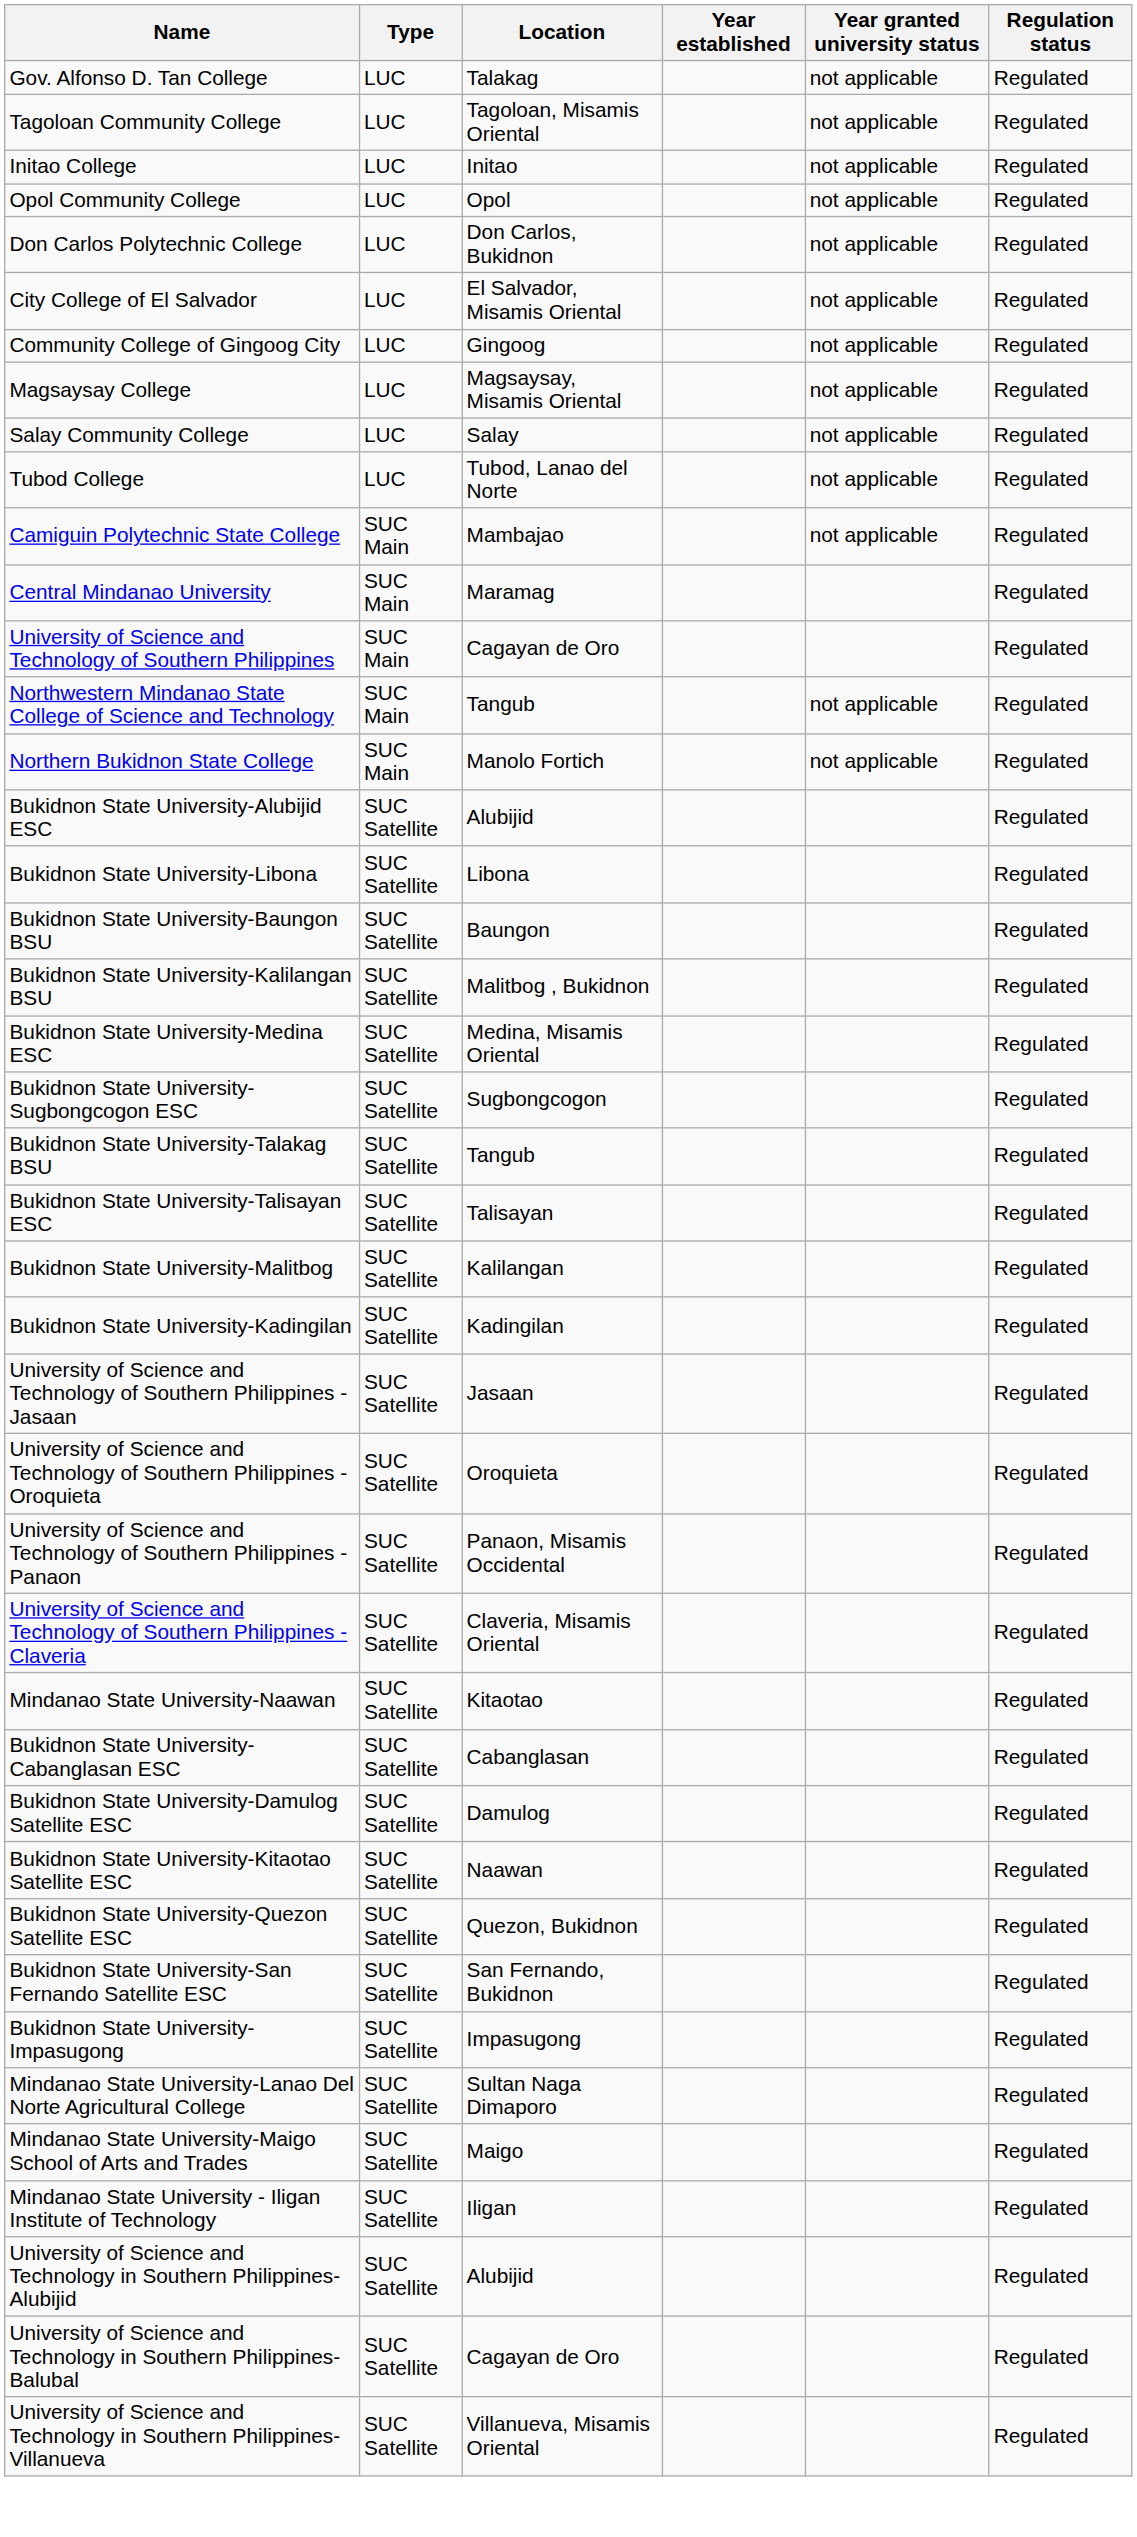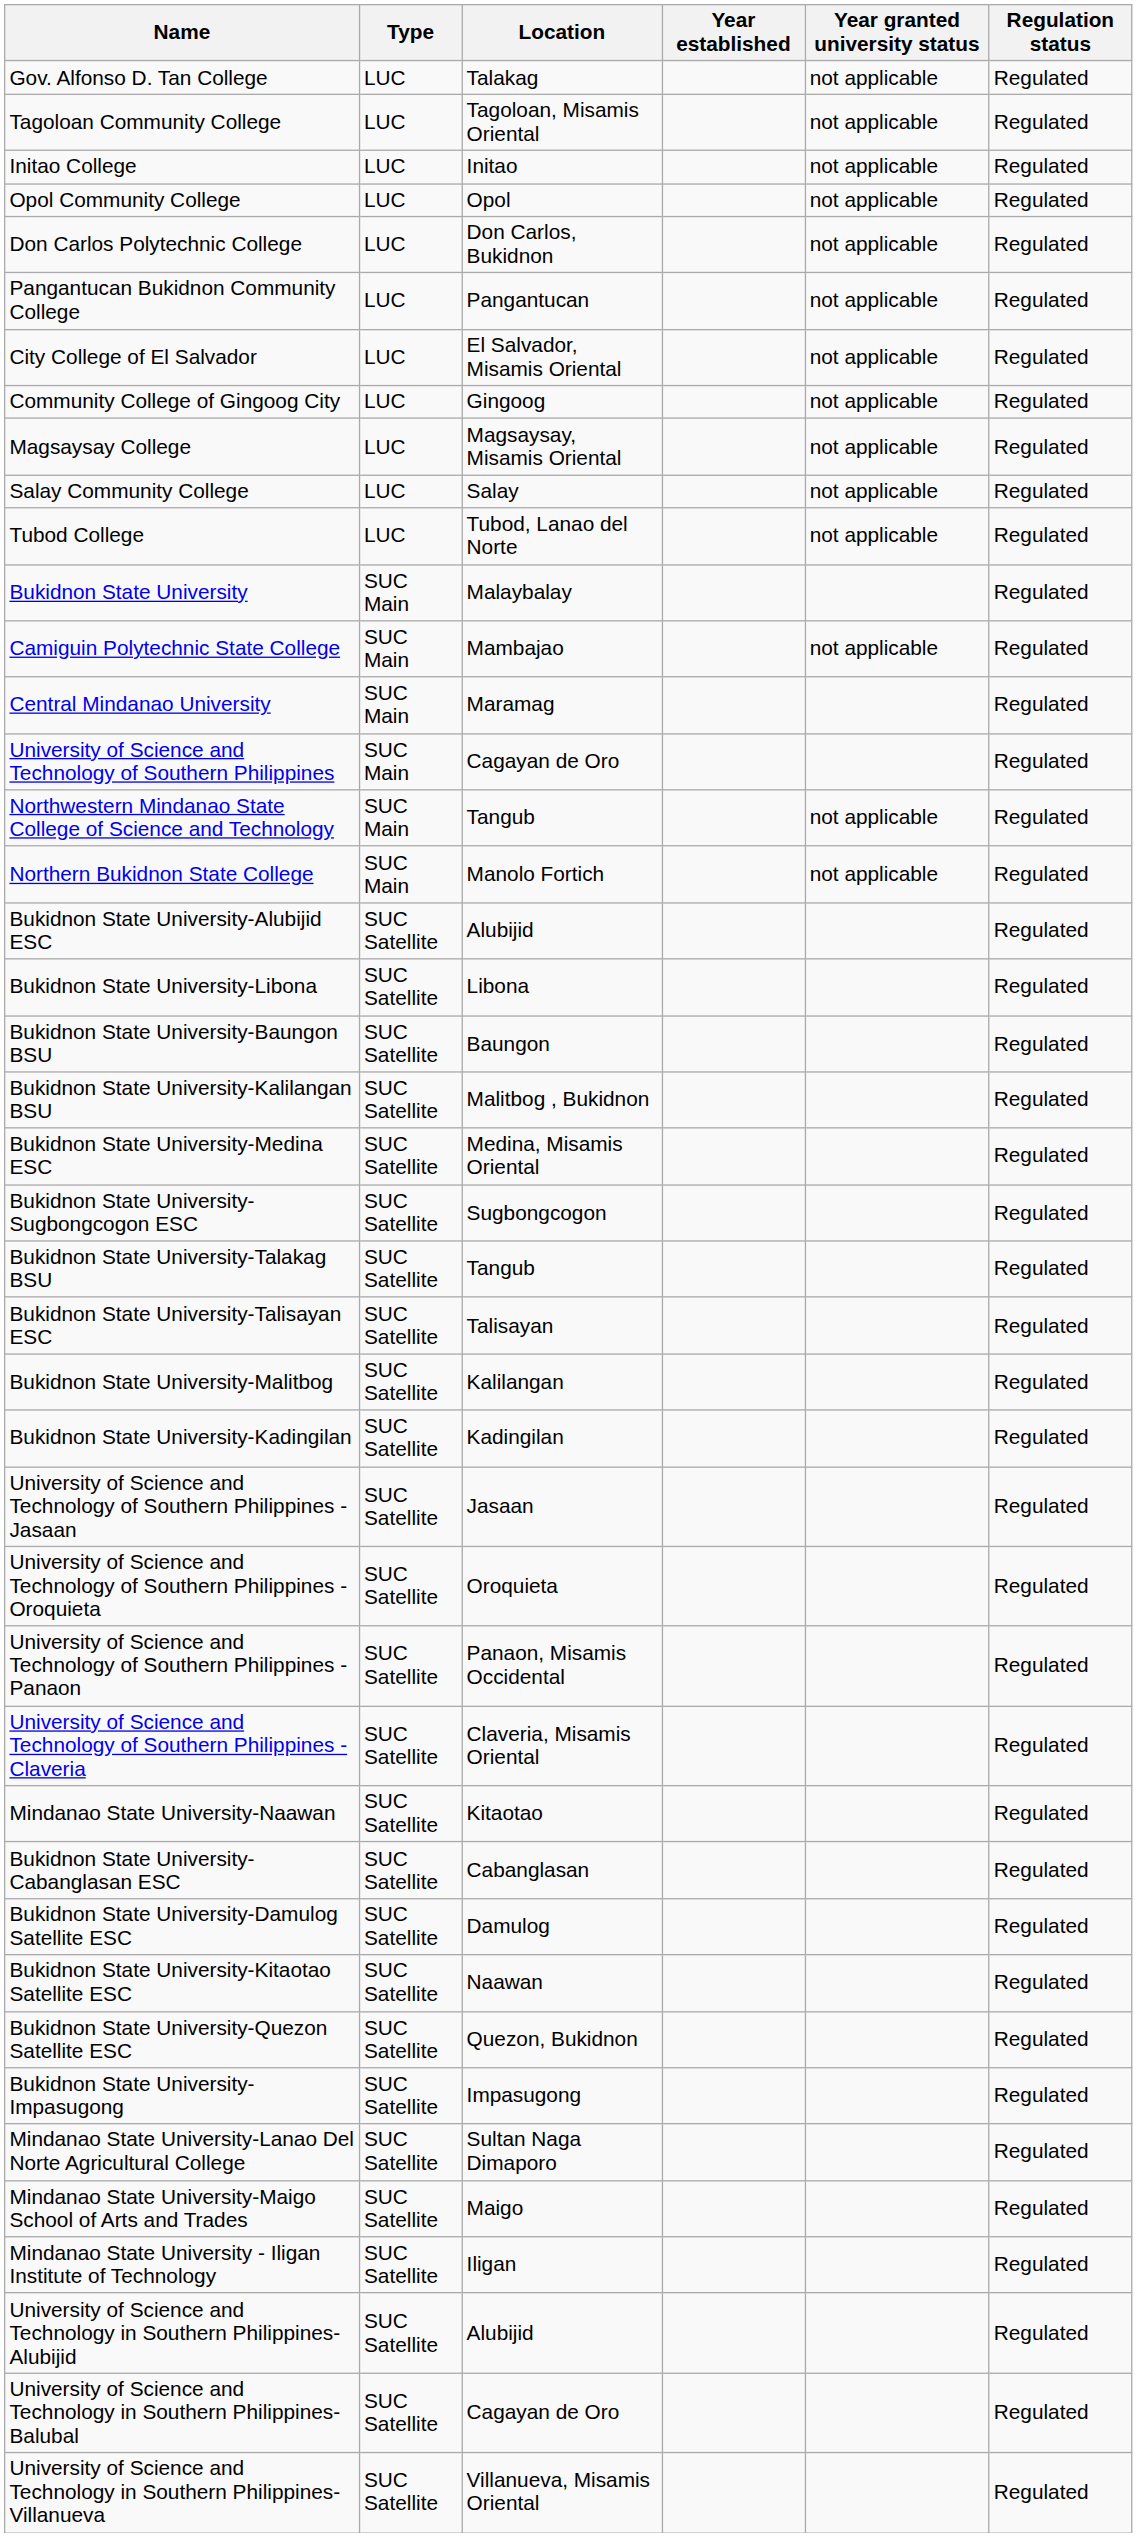+ row: Pangantucan Bukidnon Community College | LUC | Pangantucan | not applicable | Regulated
+ row: Bukidnon State University | SUC Main | Malaybalay | Regulated
- row: Bukidnon State University-San Fernando Satellite ESC | SUC Satellite | San Fernando, Bukidnon | Regulated
